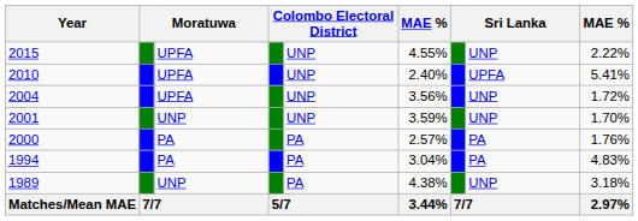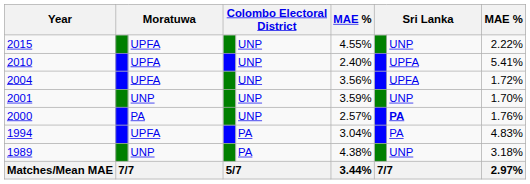2004 | column 8: UNP -> UPFA
2000 | column 5: PA -> UNP
2000 | column 8: normal -> bold
1994 | column 3: PA -> UPFA
